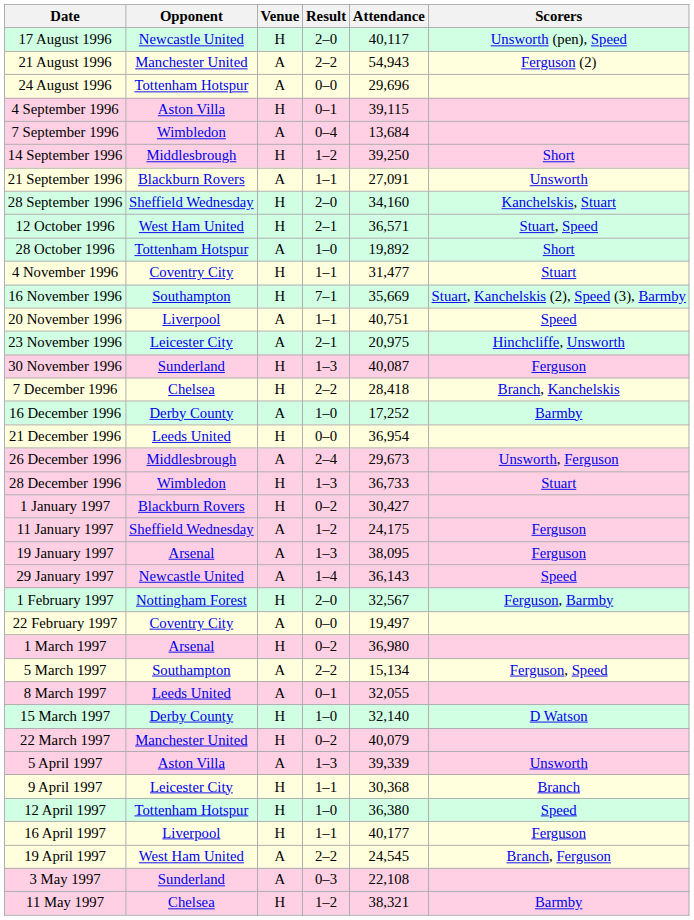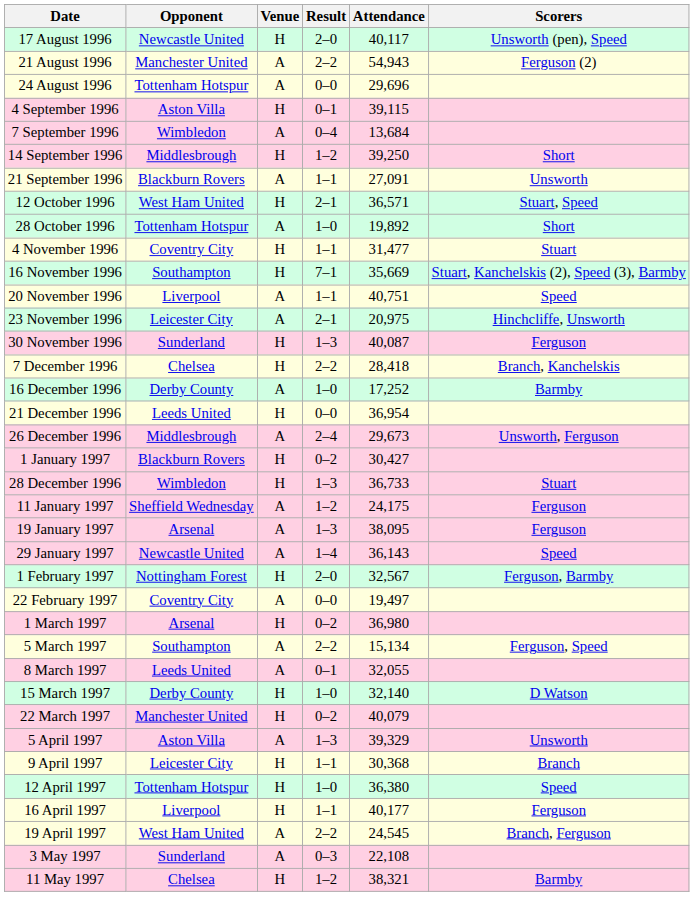- row: 28 September 1996 | Sheffield Wednesday | H | 2–0 | 34,160 | Kanchelskis, Stuart
rows swapped: 28 December 1996 <-> 1 January 1997
5 April 1997 | Attendance: 39,339 -> 39,329
